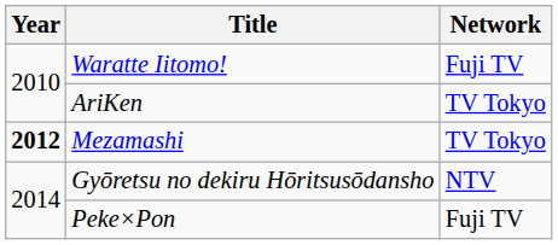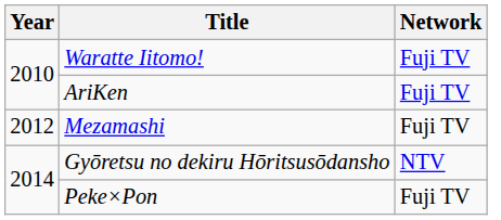AriKen | Network: TV Tokyo -> Fuji TV
Mezamashi | Year: bold -> normal
Mezamashi | Network: TV Tokyo -> Fuji TV
